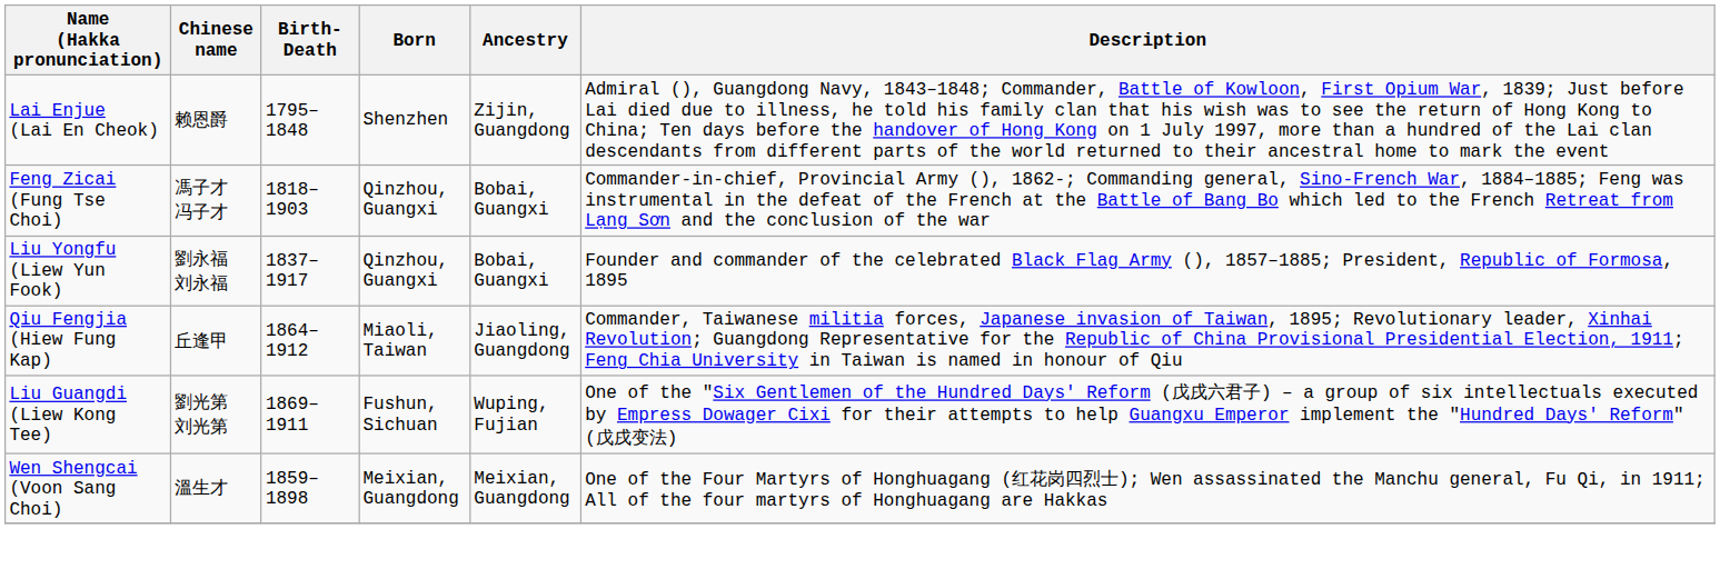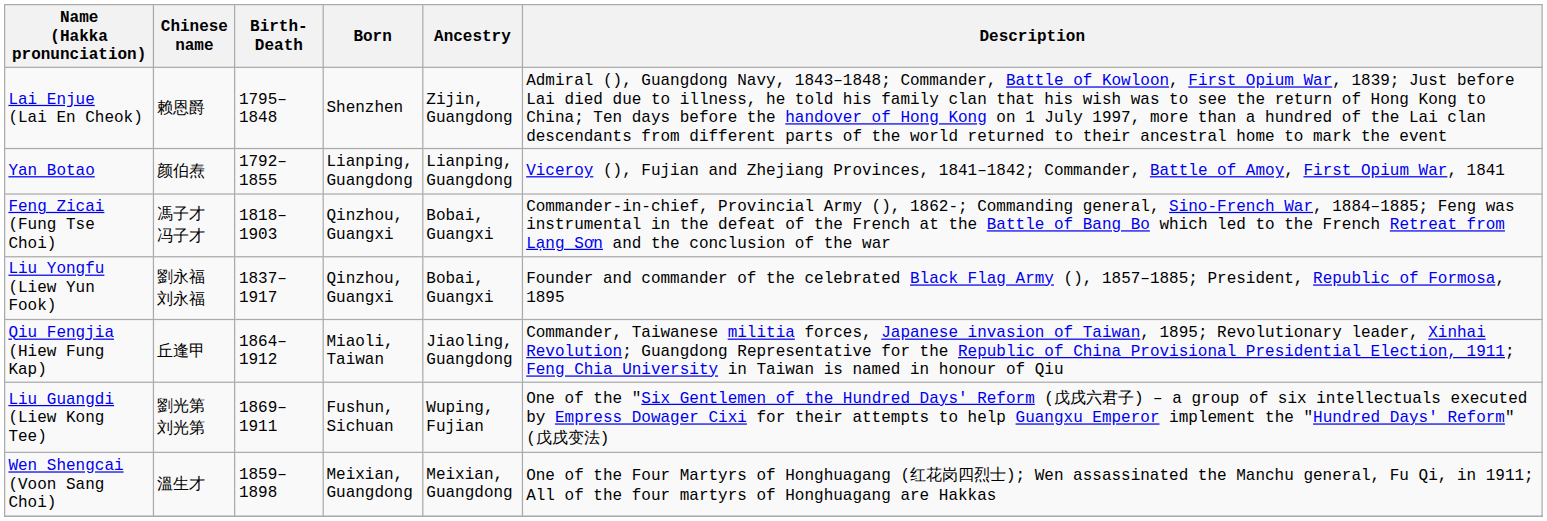+ row: Yan Botao | 颜伯焘 | 1792–1855 | Lianping, Guangdong | Lianping, Guangdong | Viceroy (), Fujian and Zhejiang Provinces, 1841–1842; Commander, Battle of Amoy, First Opium War, 1841
